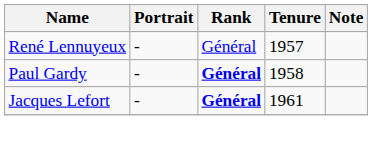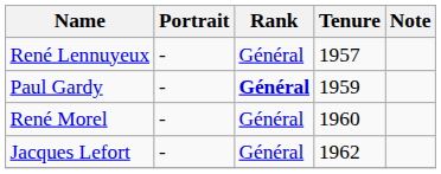Paul Gardy | Tenure: 1958 -> 1959
+ row: René Morel | - | Général | 1960
Jacques Lefort | Rank: bold -> normal
Jacques Lefort | Tenure: 1961 -> 1962
